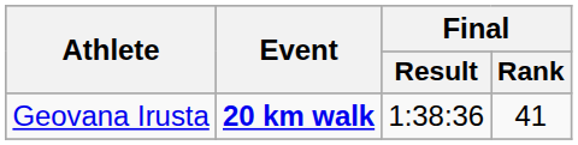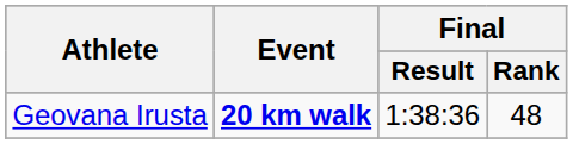Geovana Irusta | Final / Rank: 41 -> 48
